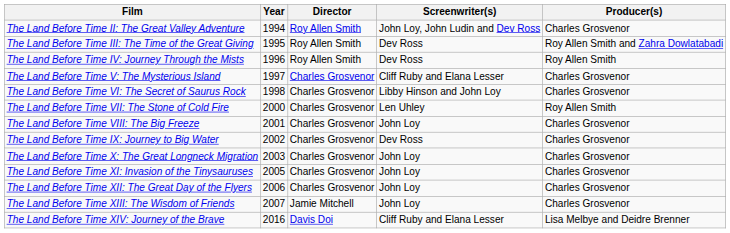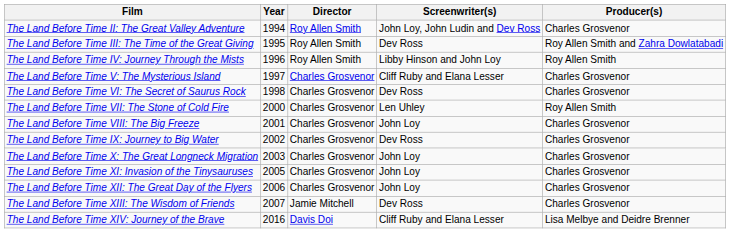The Land Before Time IV: Journey Through the Mists | Screenwriter(s): Dev Ross -> Libby Hinson and John Loy
The Land Before Time VI: The Secret of Saurus Rock | Screenwriter(s): Libby Hinson and John Loy -> Dev Ross
The Land Before Time XIII: The Wisdom of Friends | Screenwriter(s): John Loy -> Dev Ross
